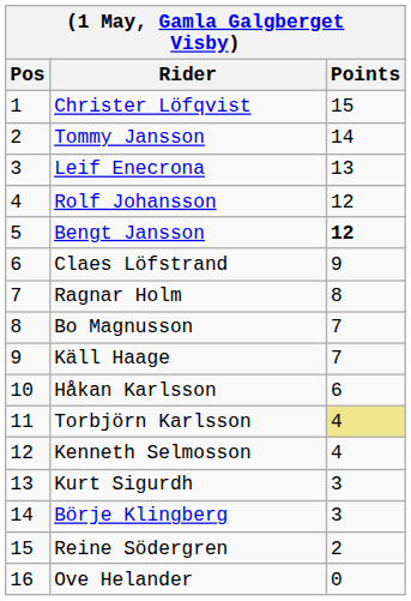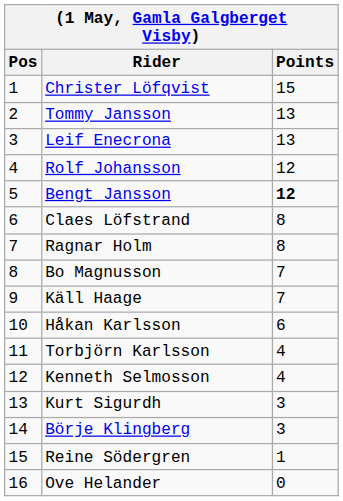Tommy Jansson | Points: 14 -> 13
Claes Löfstrand | Points: 9 -> 8
Torbjörn Karlsson | Points: khaki background -> no background
Reine Södergren | Points: 2 -> 1
